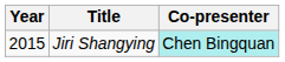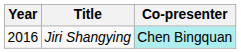Jiri Shangying | Year: 2015 -> 2016
